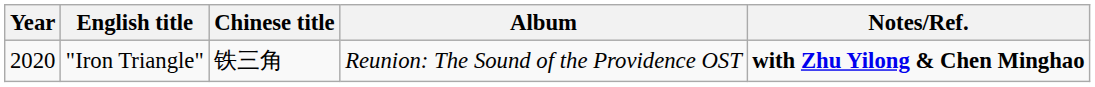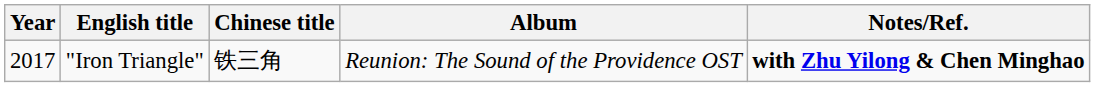"Iron Triangle" | Year: 2020 -> 2017
